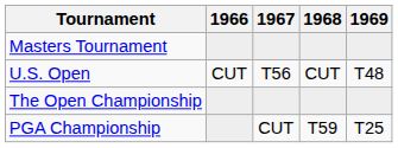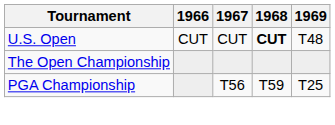- row: Masters Tournament
U.S. Open | 1967: T56 -> CUT
U.S. Open | 1968: normal -> bold
PGA Championship | 1967: CUT -> T56
